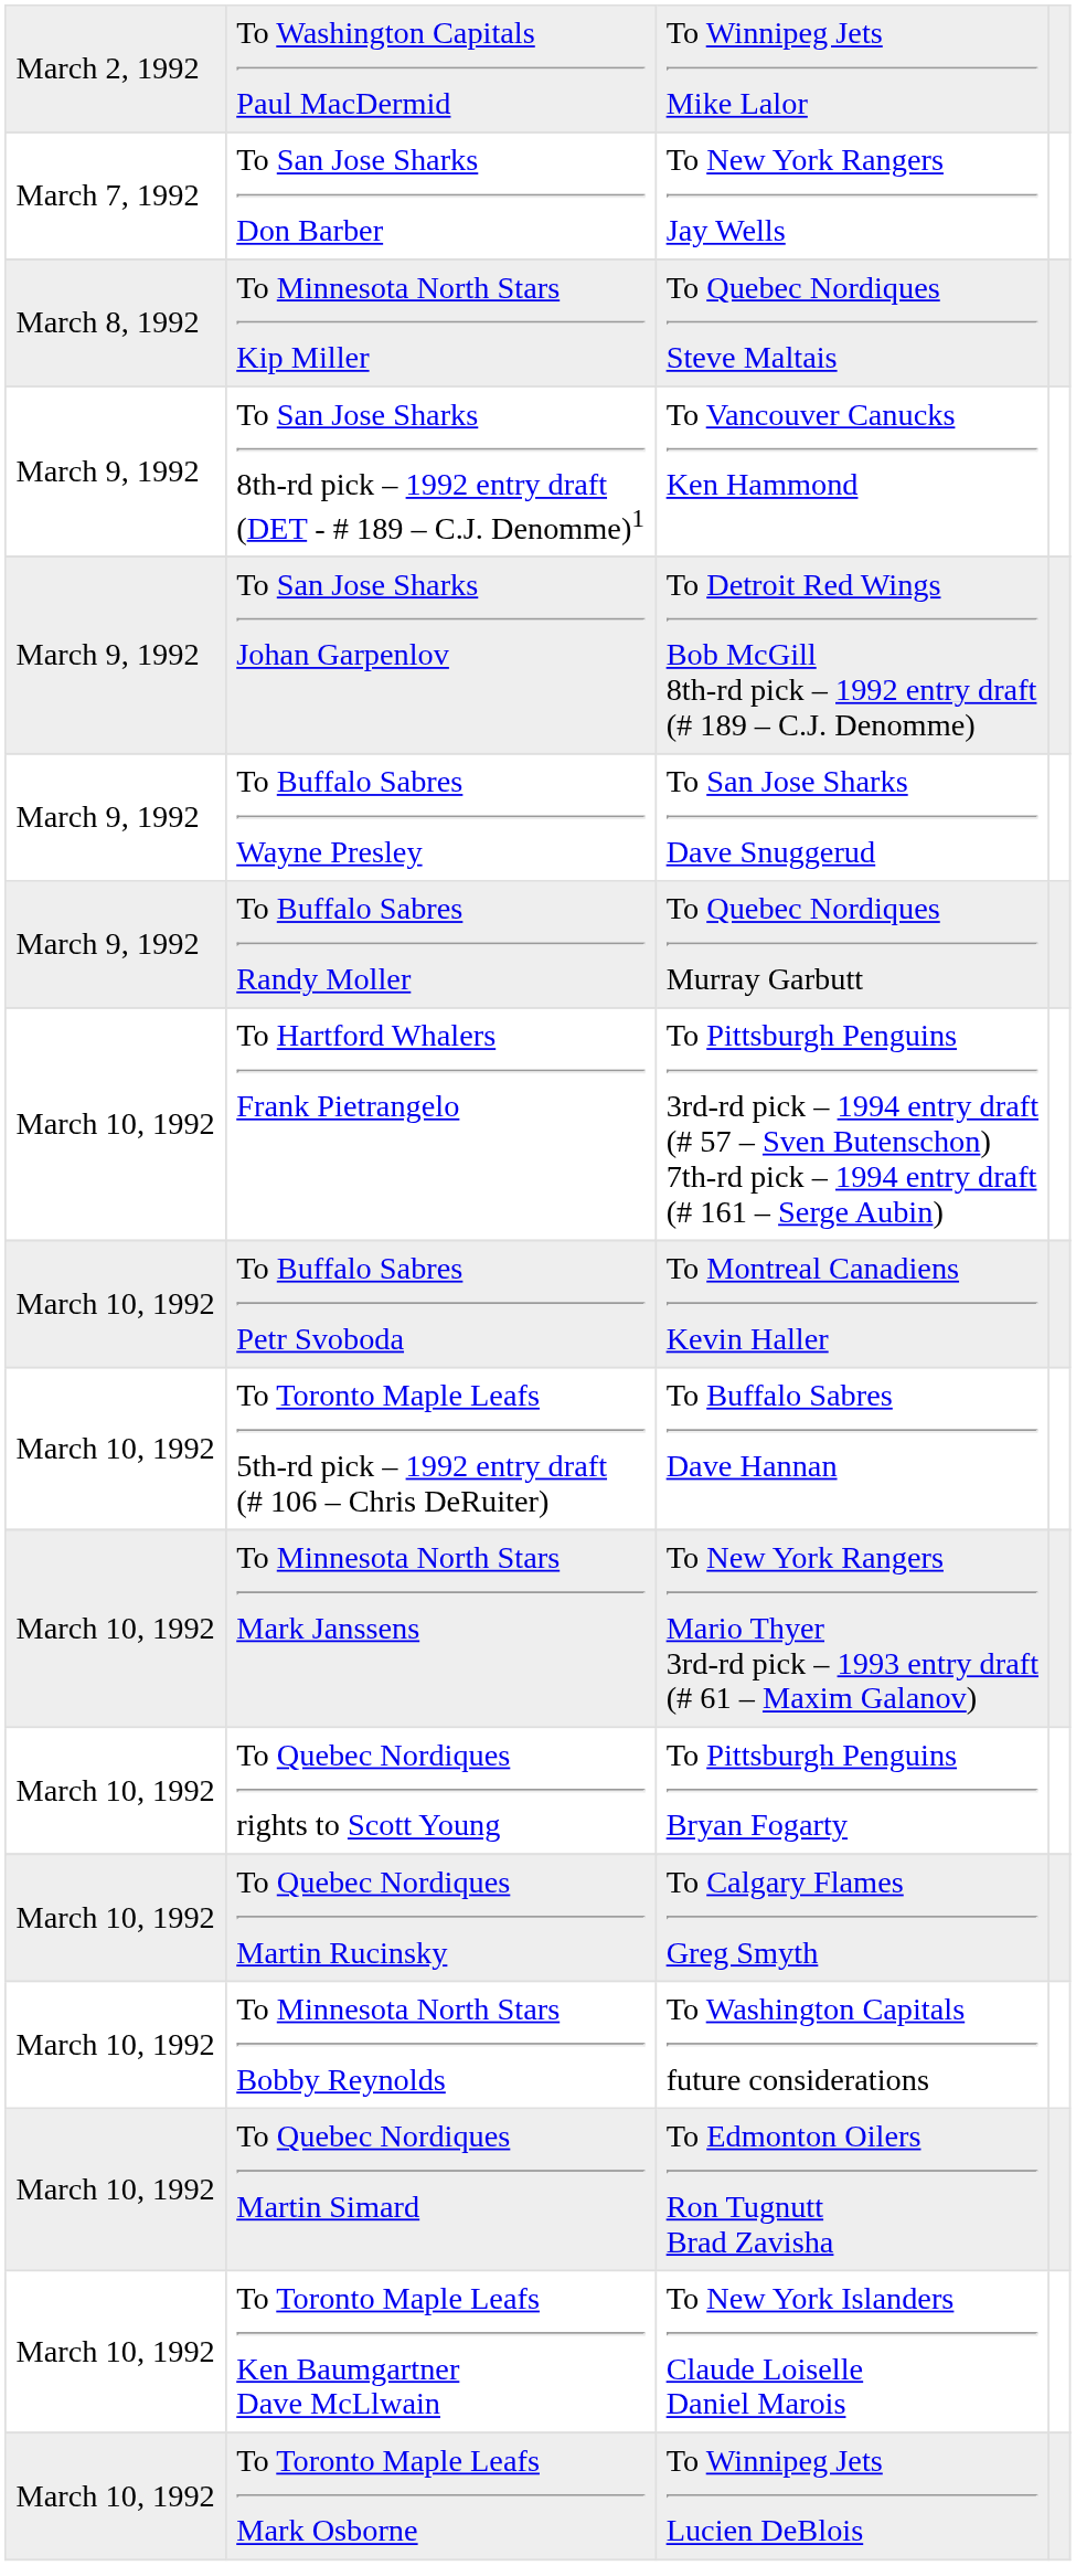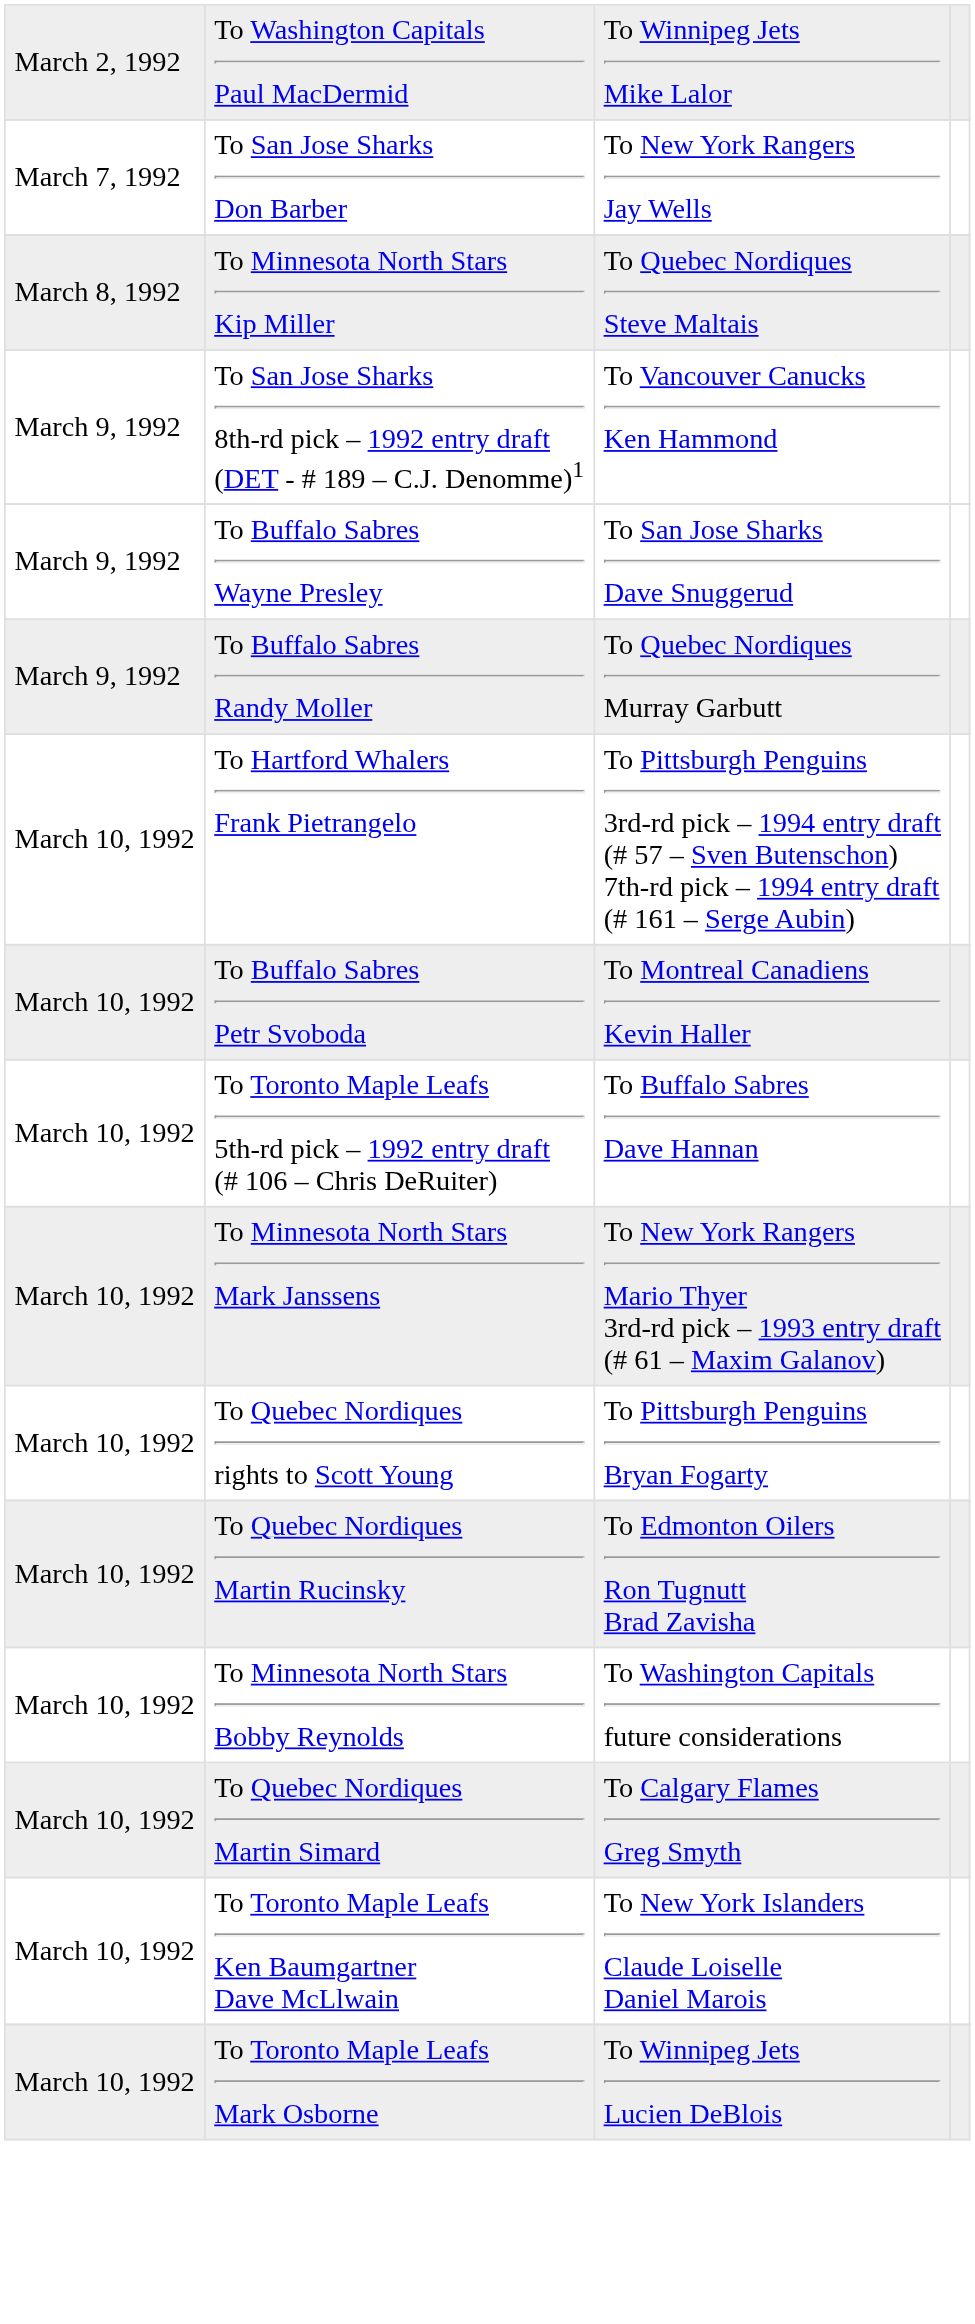- row: March 9, 1992 | To San Jose Sharks Johan Garpenlov | To Detroit Red Wings Bob McGill 8th-rd pick – 1992 entry draft (# 189 – C.J. Denomme)
To Quebec Nordiques Martin Rucinsky | column 3: To Calgary Flames Greg Smyth -> To Edmonton Oilers Ron Tugnutt Brad Zavisha
To Quebec Nordiques Martin Simard | column 3: To Edmonton Oilers Ron Tugnutt Brad Zavisha -> To Calgary Flames Greg Smyth
